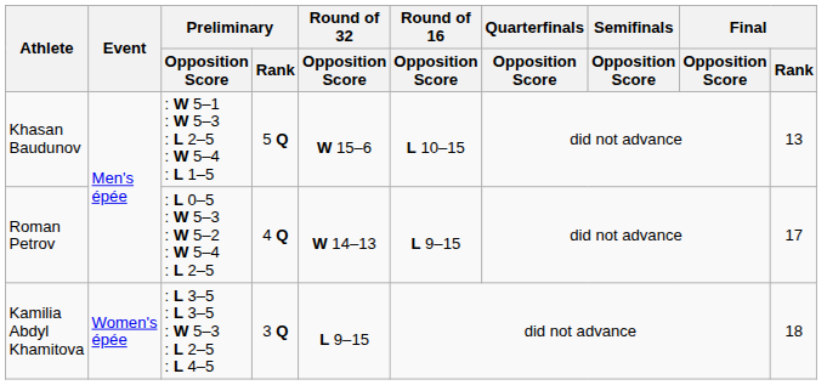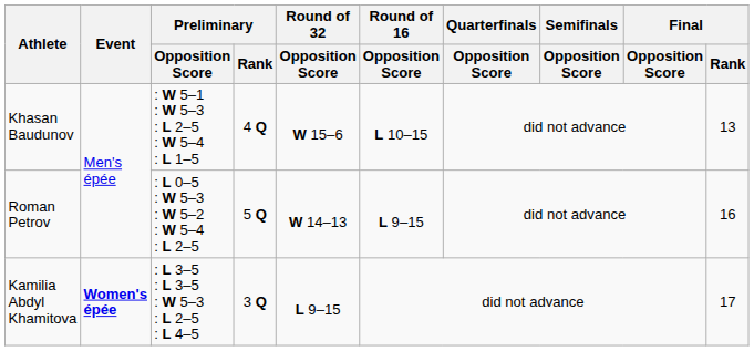Khasan Baudunov | Preliminary / Rank: 5 Q -> 4 Q
Roman Petrov | Preliminary / Rank: 4 Q -> 5 Q
Roman Petrov | Final / Rank: 17 -> 16
Kamilia Abdyl Khamitova | Event: normal -> bold
Kamilia Abdyl Khamitova | Final / Rank: 18 -> 17
